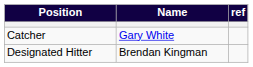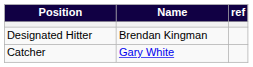rows swapped: Catcher <-> Designated Hitter
